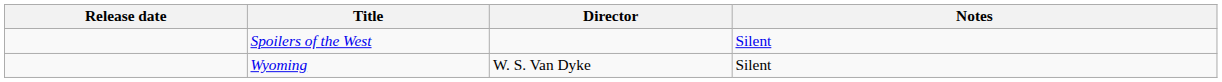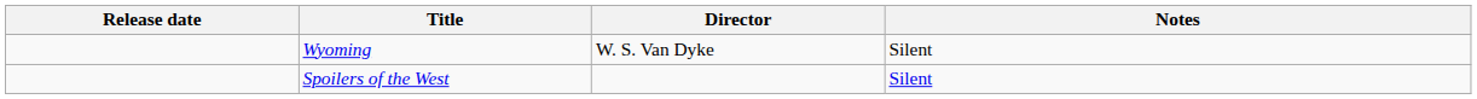rows swapped: Spoilers of the West <-> Wyoming
